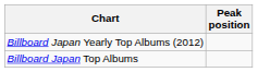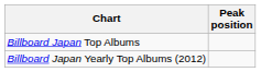rows swapped: Billboard Japan Top Albums <-> Billboard Japan Yearly Top Albums (2012)
